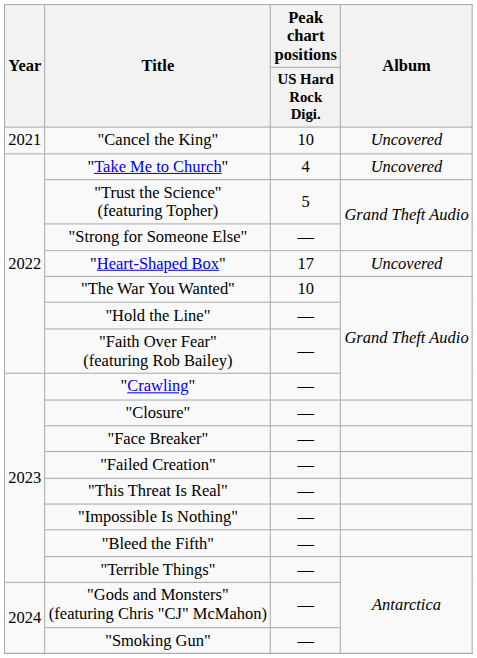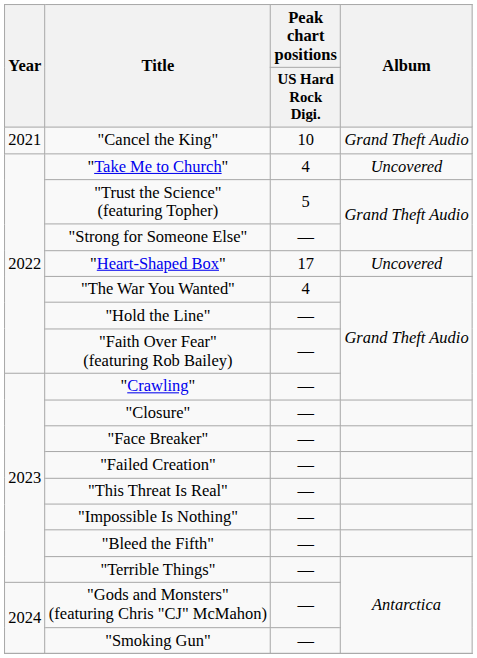"Cancel the King" | Album: Uncovered -> Grand Theft Audio
"The War You Wanted" | Peak chart positions / US Hard Rock Digi.: 10 -> 4
